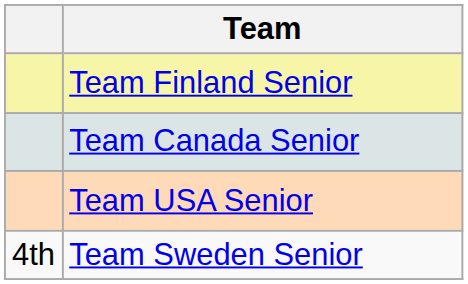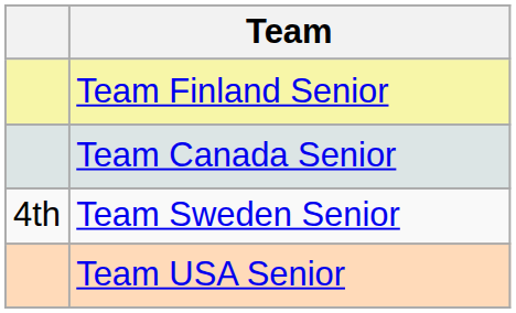rows swapped: Team USA Senior <-> Team Sweden Senior
